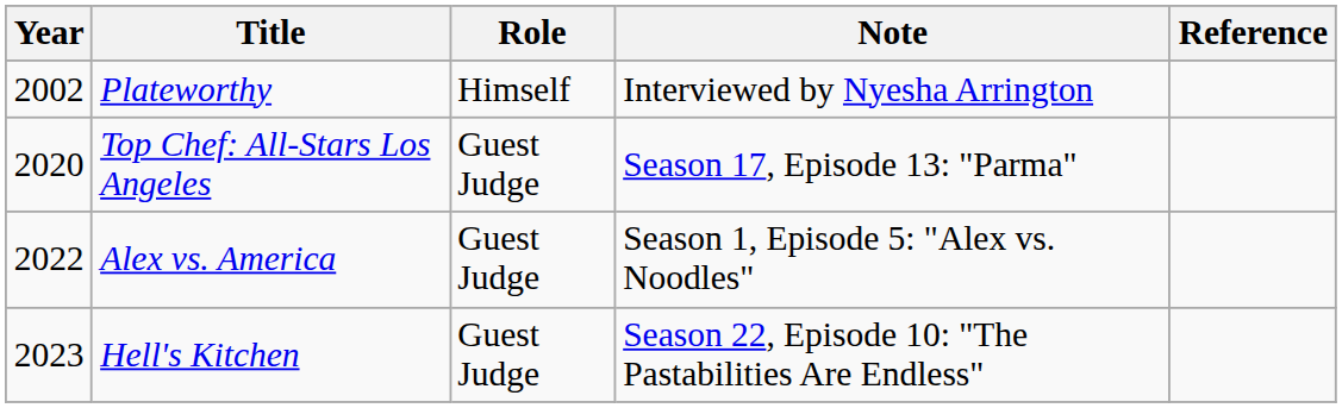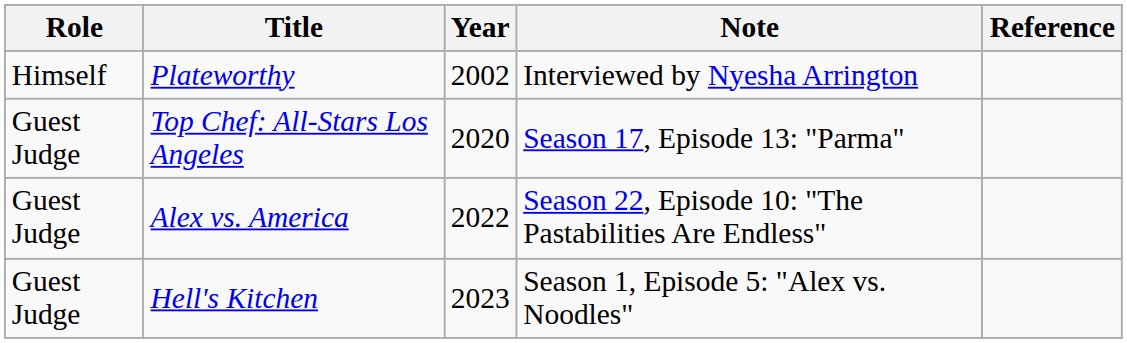columns swapped: Year <-> Role
Alex vs. America | Note: Season 1, Episode 5: "Alex vs. Noodles" -> Season 22, Episode 10: "The Pastabilities Are Endless"
Hell's Kitchen | Note: Season 22, Episode 10: "The Pastabilities Are Endless" -> Season 1, Episode 5: "Alex vs. Noodles"
